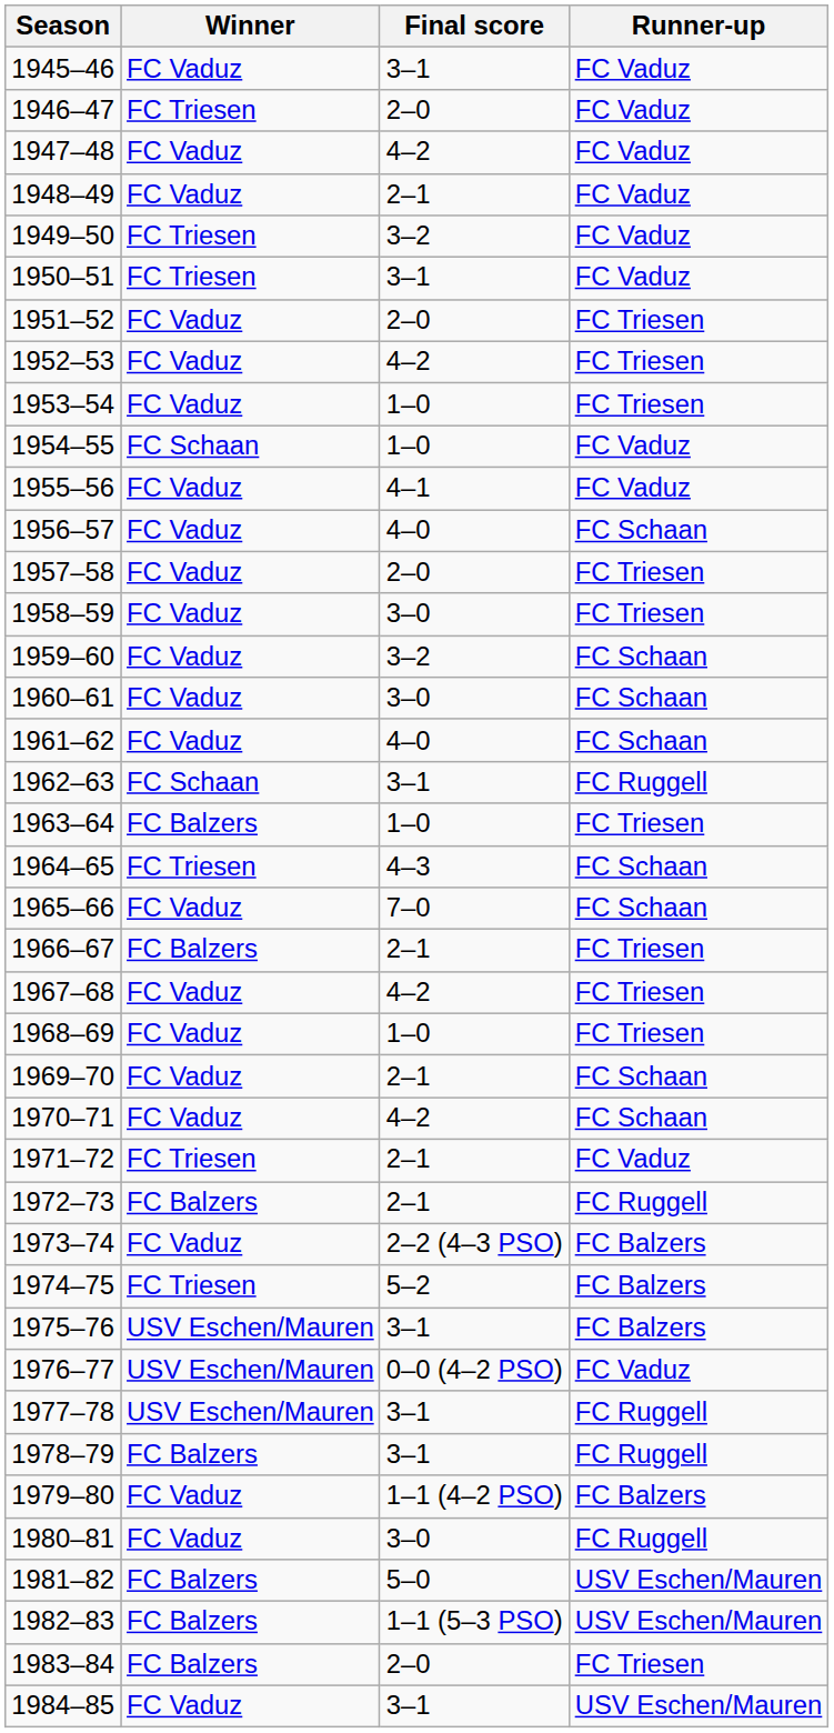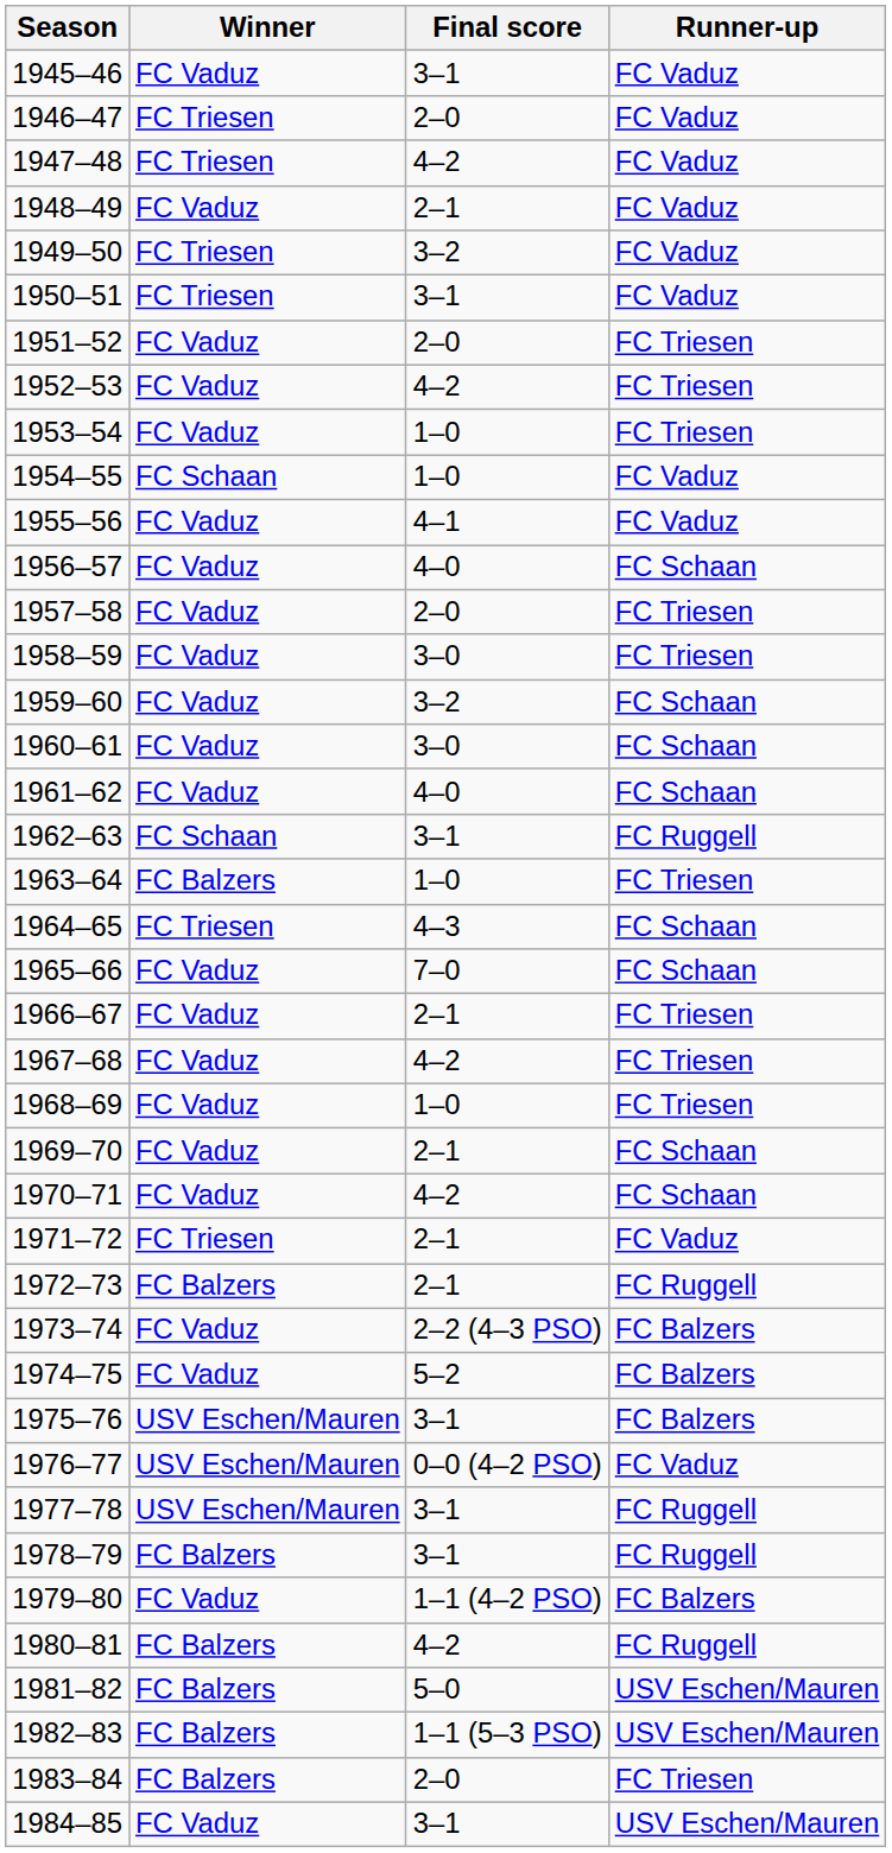1947–48 | Winner: FC Vaduz -> FC Triesen
1966–67 | Winner: FC Balzers -> FC Vaduz
1974–75 | Winner: FC Triesen -> FC Vaduz
1980–81 | Winner: FC Vaduz -> FC Balzers
1980–81 | Final score: 3–0 -> 4–2
